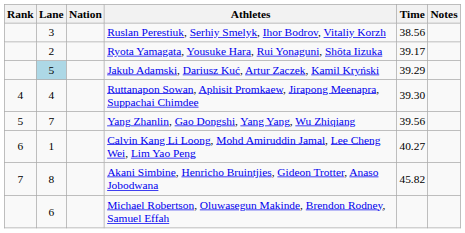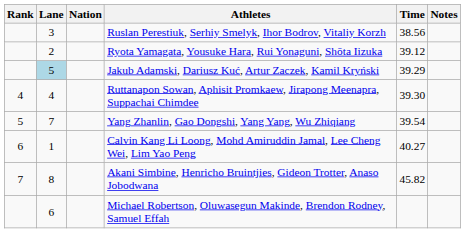Ryota Yamagata, Yousuke Hara, Rui Yonaguni, Shōta Iizuka | Time: 39.17 -> 39.12
Yang Zhanlin, Gao Dongshi, Yang Yang, Wu Zhiqiang | Time: 39.56 -> 39.54
